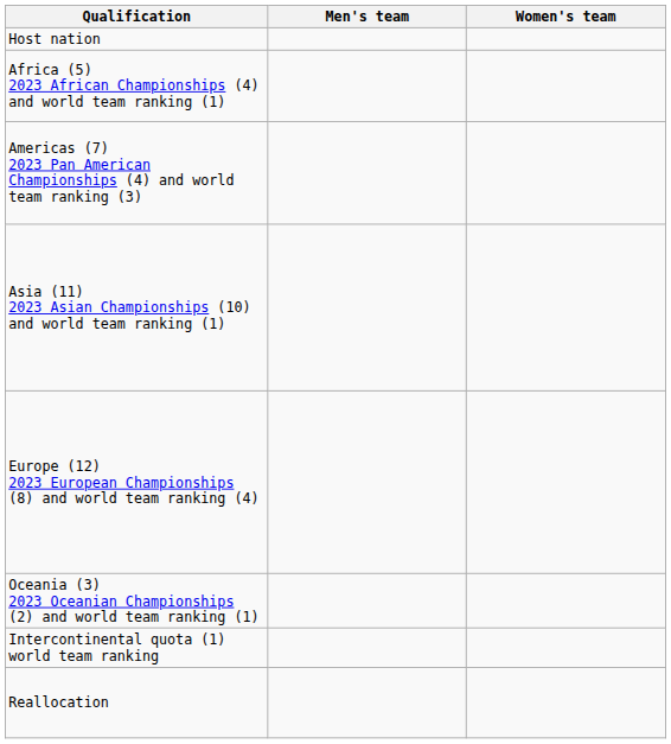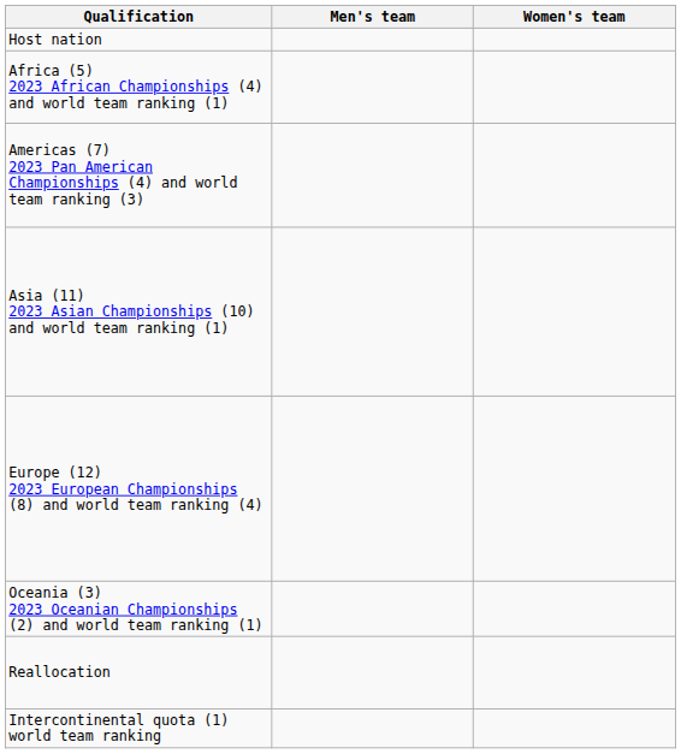rows swapped: Intercontinental quota (1) world team ranking <-> Reallocation
